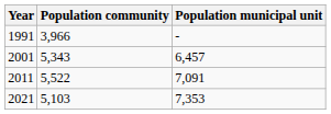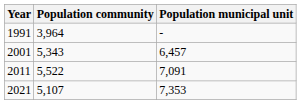1991 | Population community: 3,966 -> 3,964
2021 | Population community: 5,103 -> 5,107
